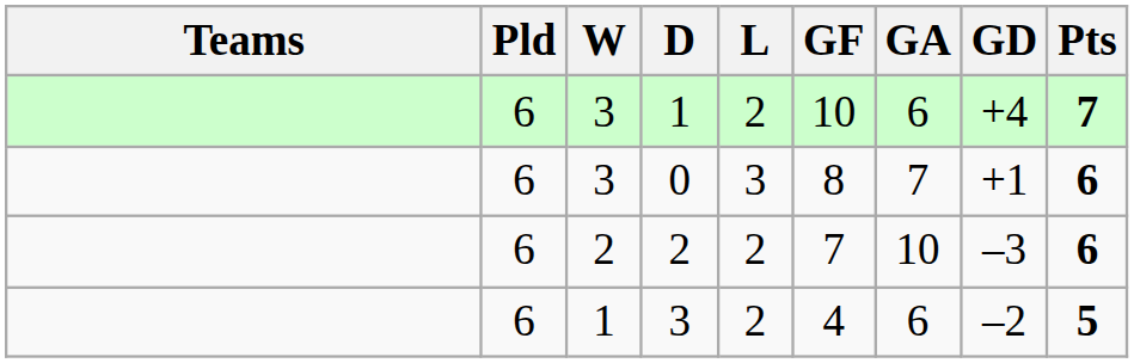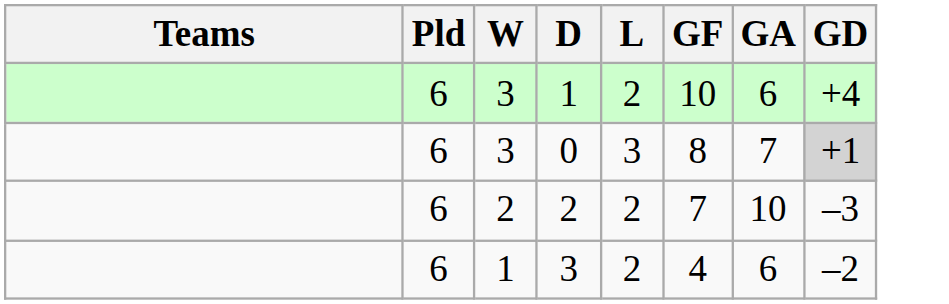- column: Pts | 7 | 6 | 6 | 5
0 | GD: no background -> lightgrey background
